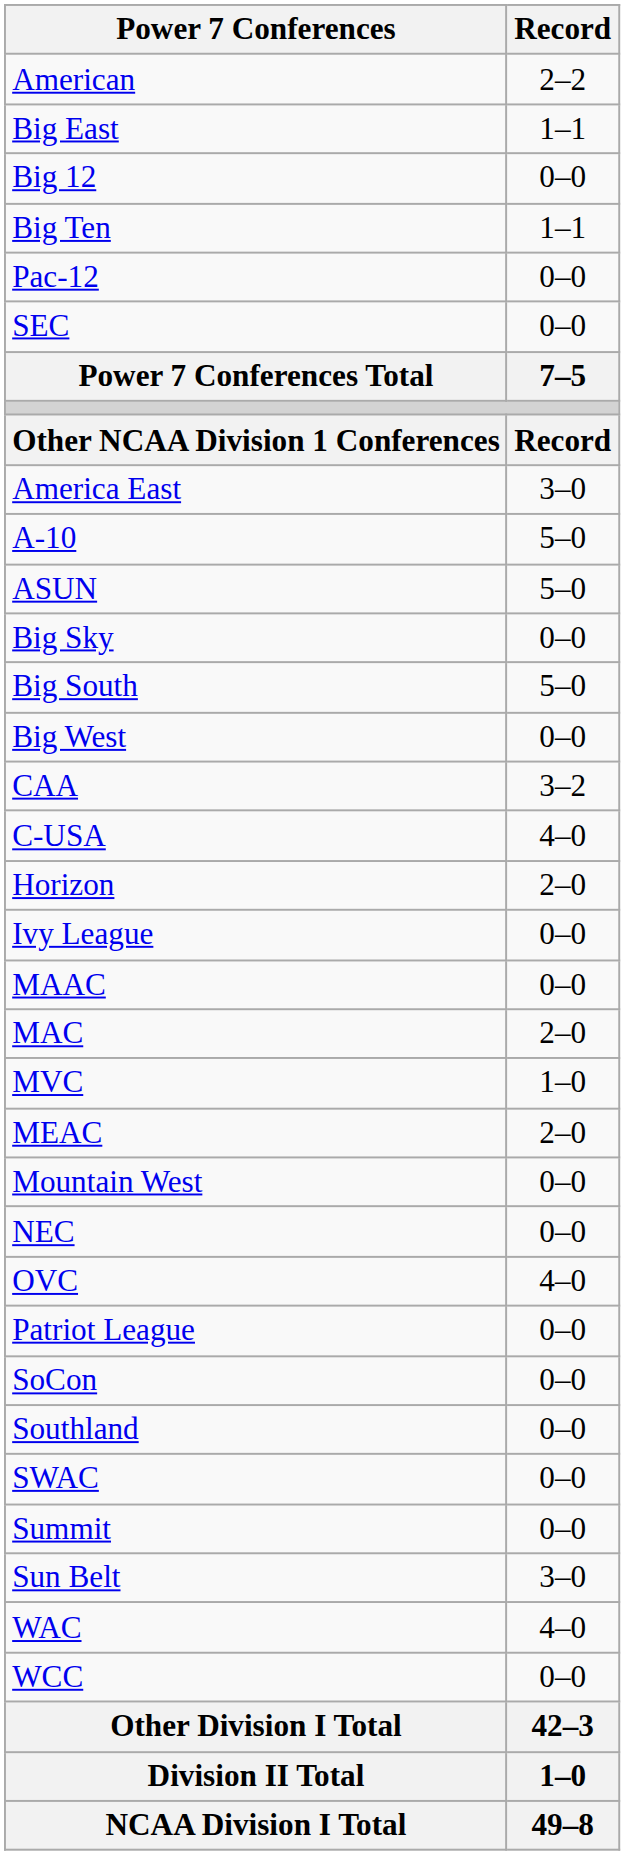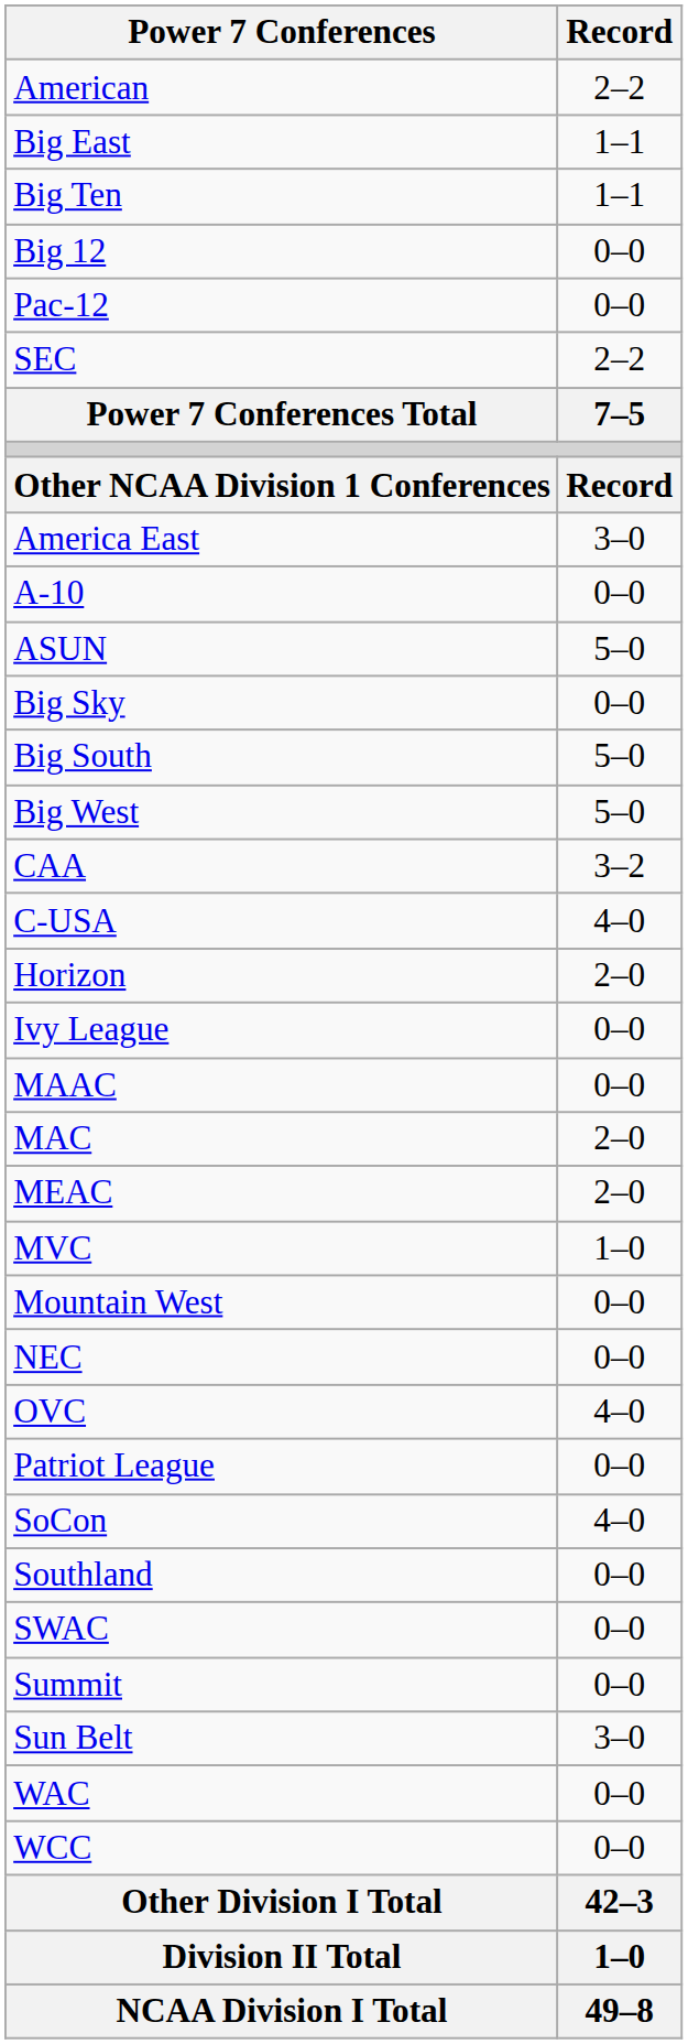rows swapped: Big Ten <-> Big 12
SEC | Record: 0–0 -> 2–2
A-10 | Record: 5–0 -> 0–0
Big West | Record: 0–0 -> 5–0
rows swapped: MEAC <-> MVC
SoCon | Record: 0–0 -> 4–0
WAC | Record: 4–0 -> 0–0
